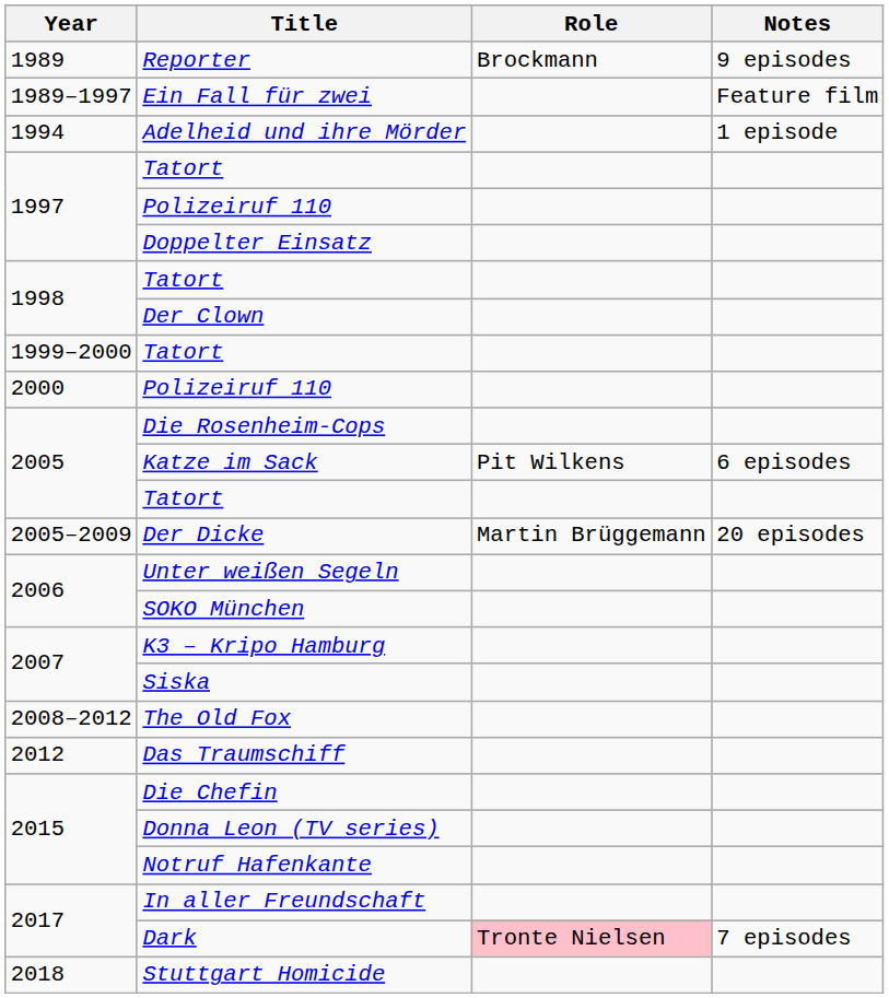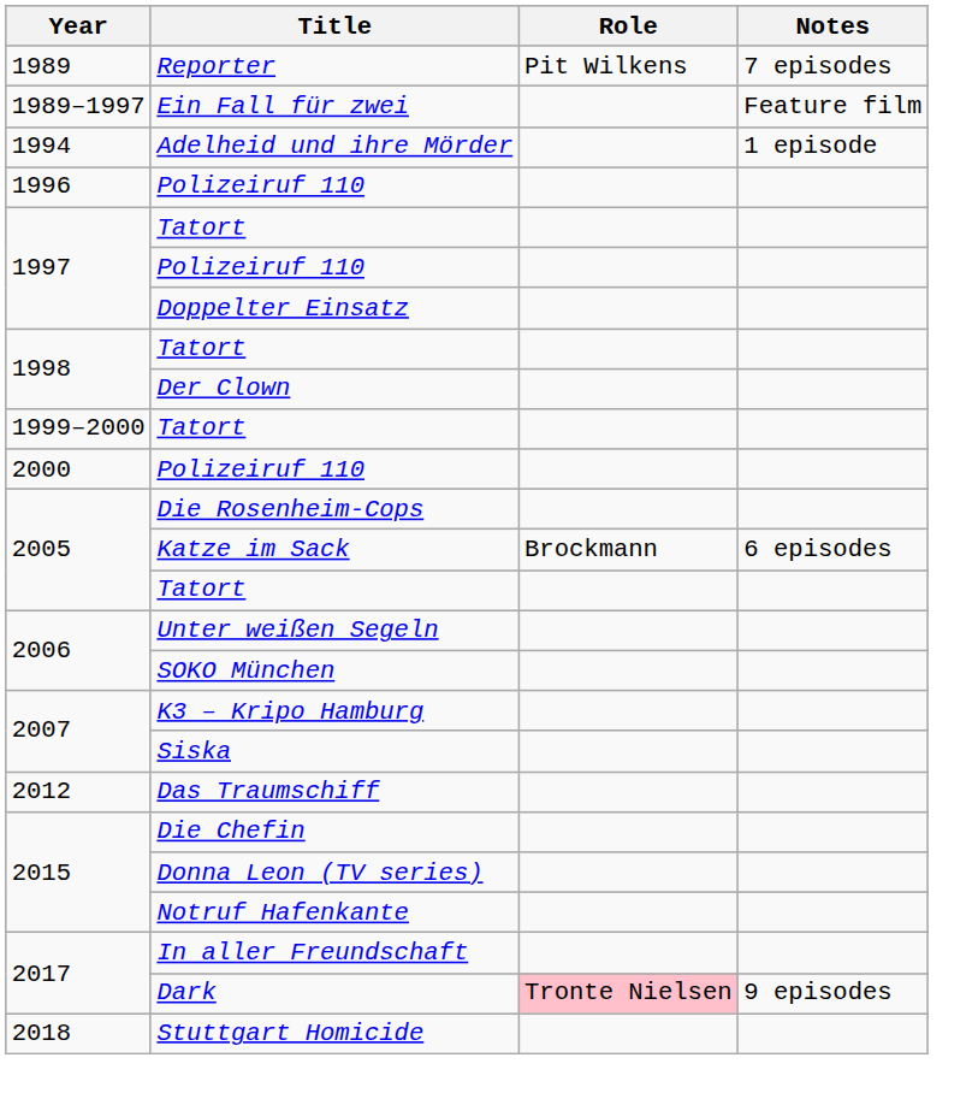Reporter | Role: Brockmann -> Pit Wilkens
Reporter | Notes: 9 episodes -> 7 episodes
+ row: 1996 | Polizeiruf 110
Katze im Sack | Role: Pit Wilkens -> Brockmann
- row: 2005–2009 | Der Dicke | Martin Brüggemann | 20 episodes
- row: 2008–2012 | The Old Fox
Dark | Notes: 7 episodes -> 9 episodes
